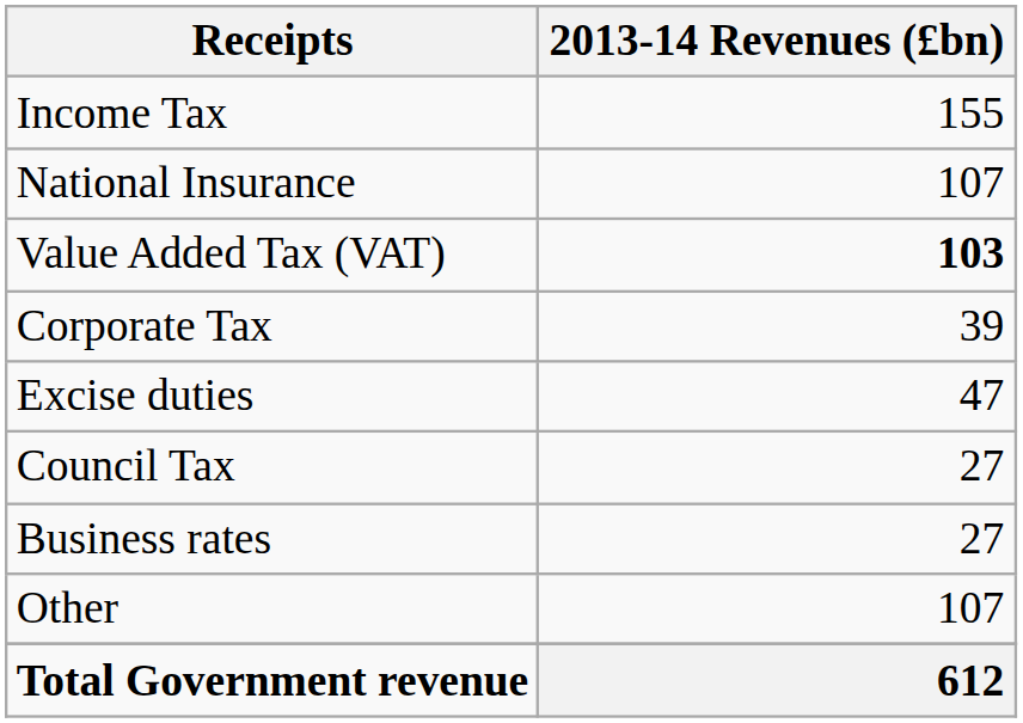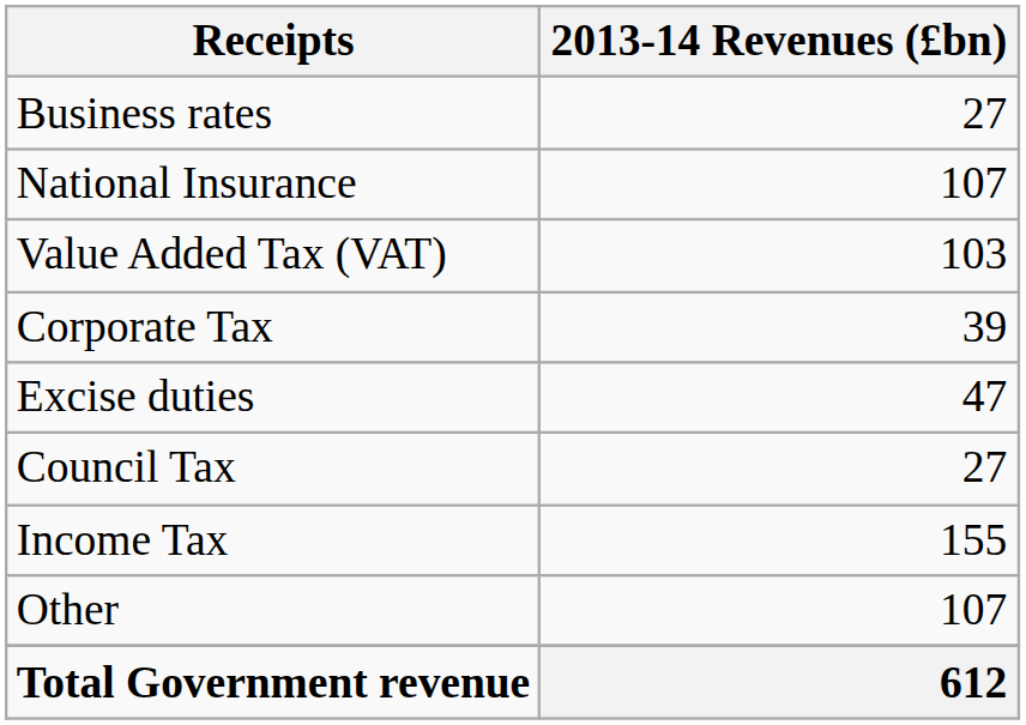rows swapped: Income Tax <-> Business rates
Value Added Tax (VAT) | 2013-14 Revenues (£bn): bold -> normal
